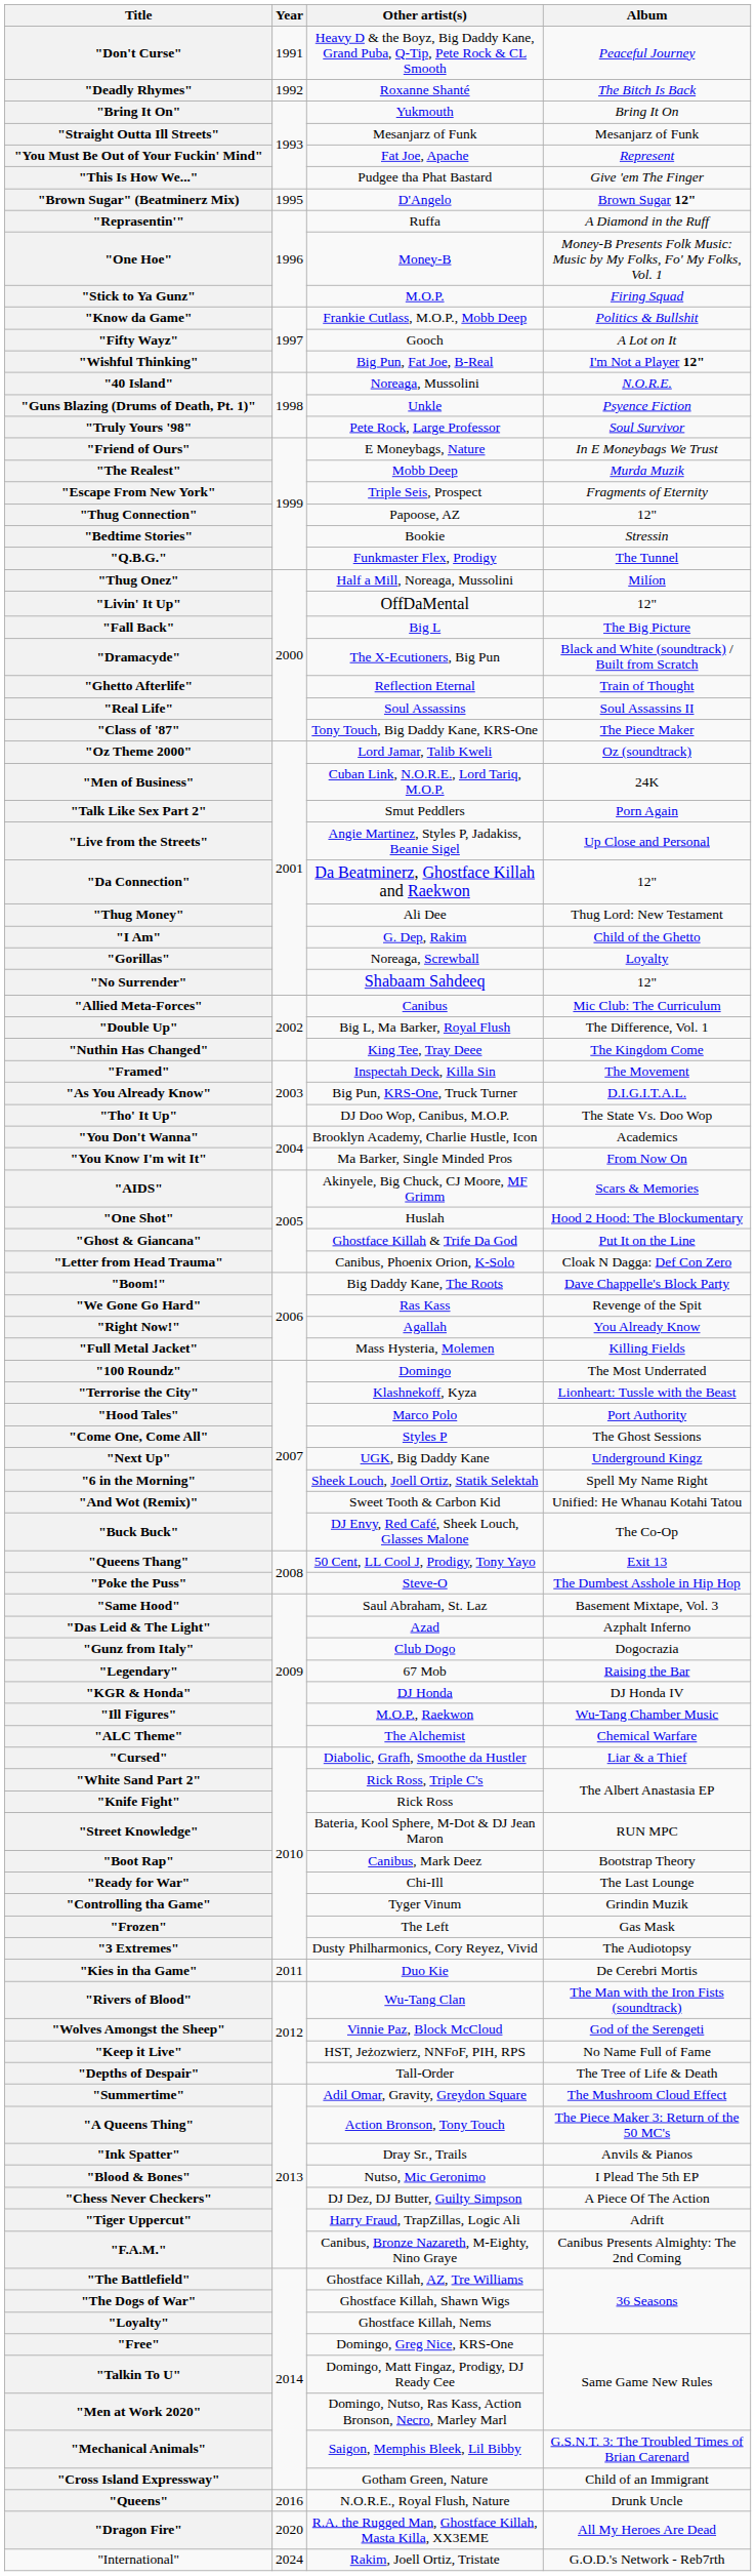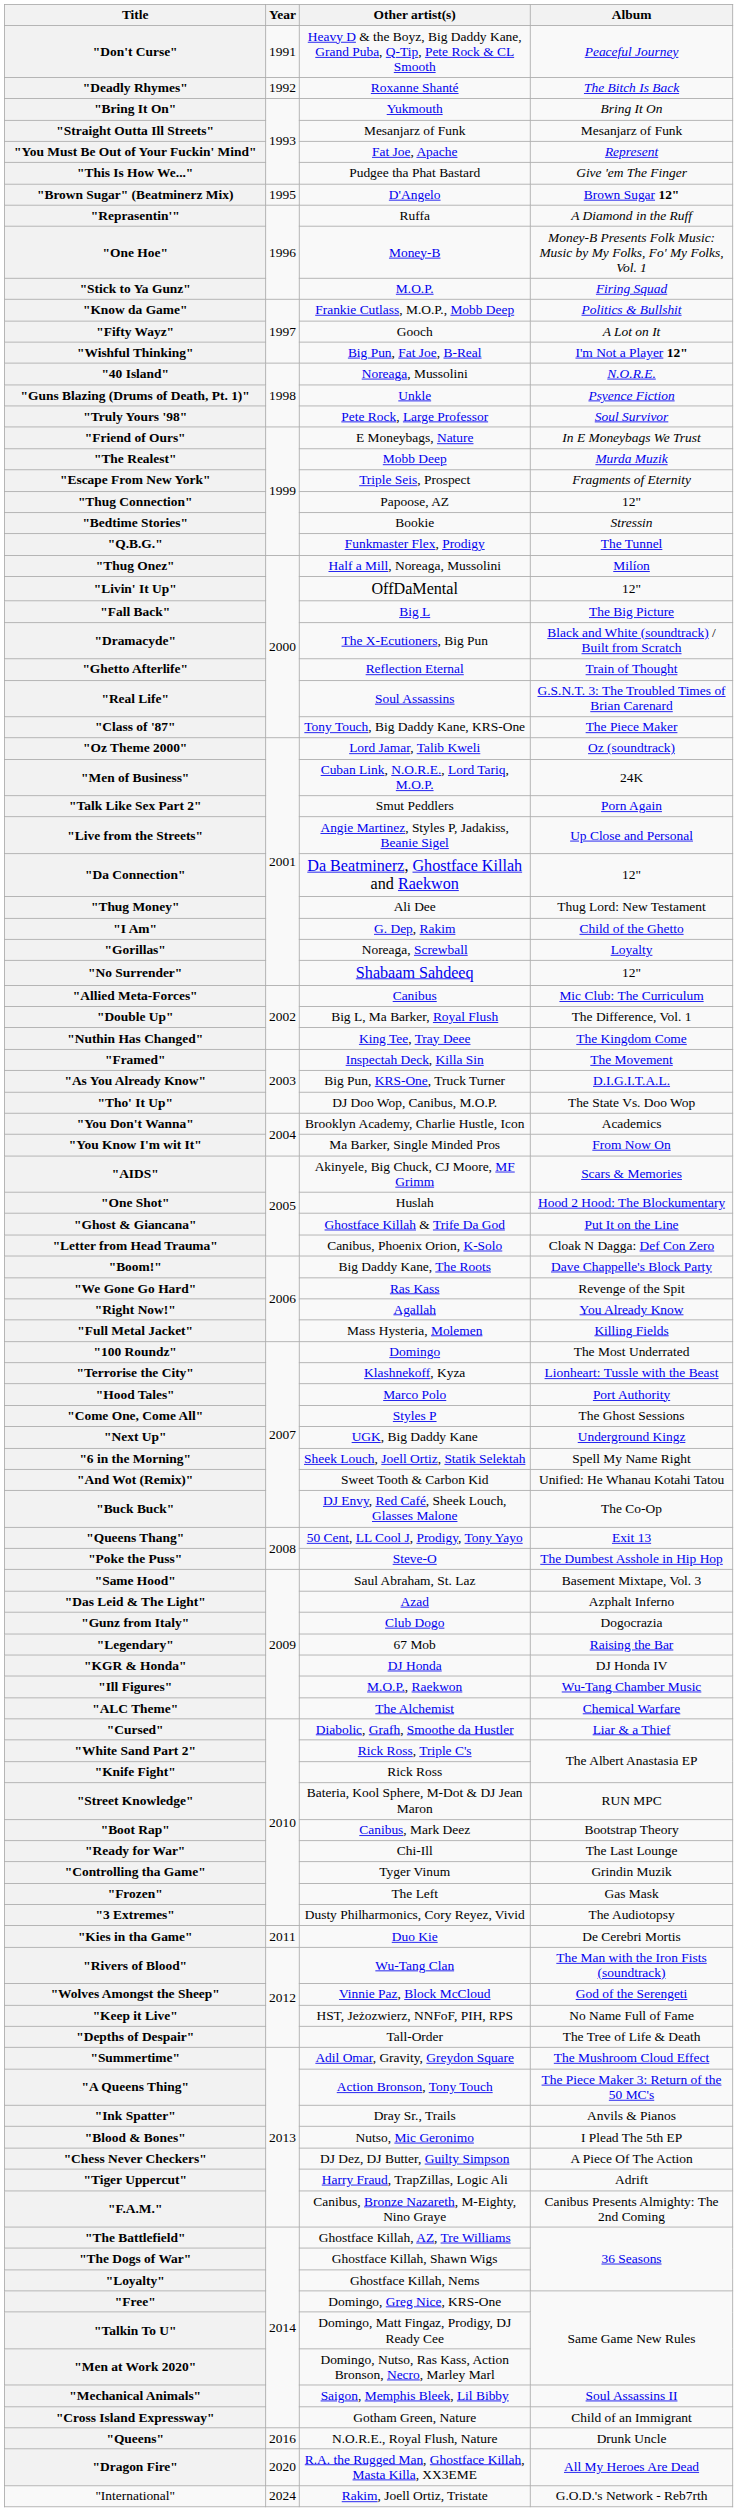"Real Life" | Album: Soul Assassins II -> G.S.N.T. 3: The Troubled Times of Brian Carenard
"Mechanical Animals" | Album: G.S.N.T. 3: The Troubled Times of Brian Carenard -> Soul Assassins II
